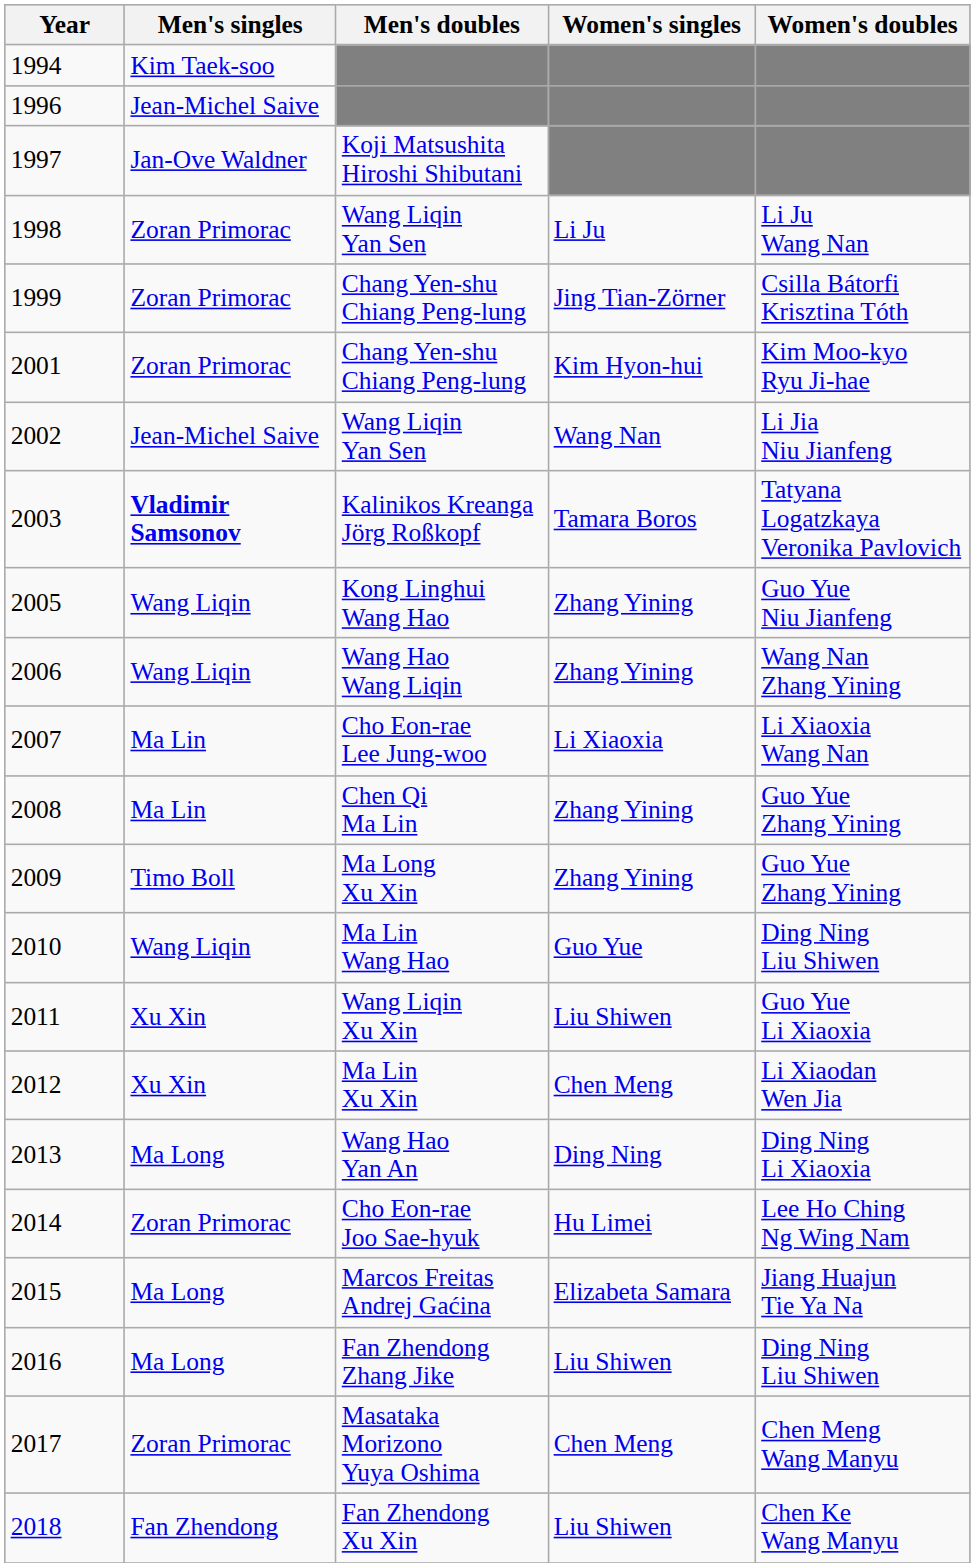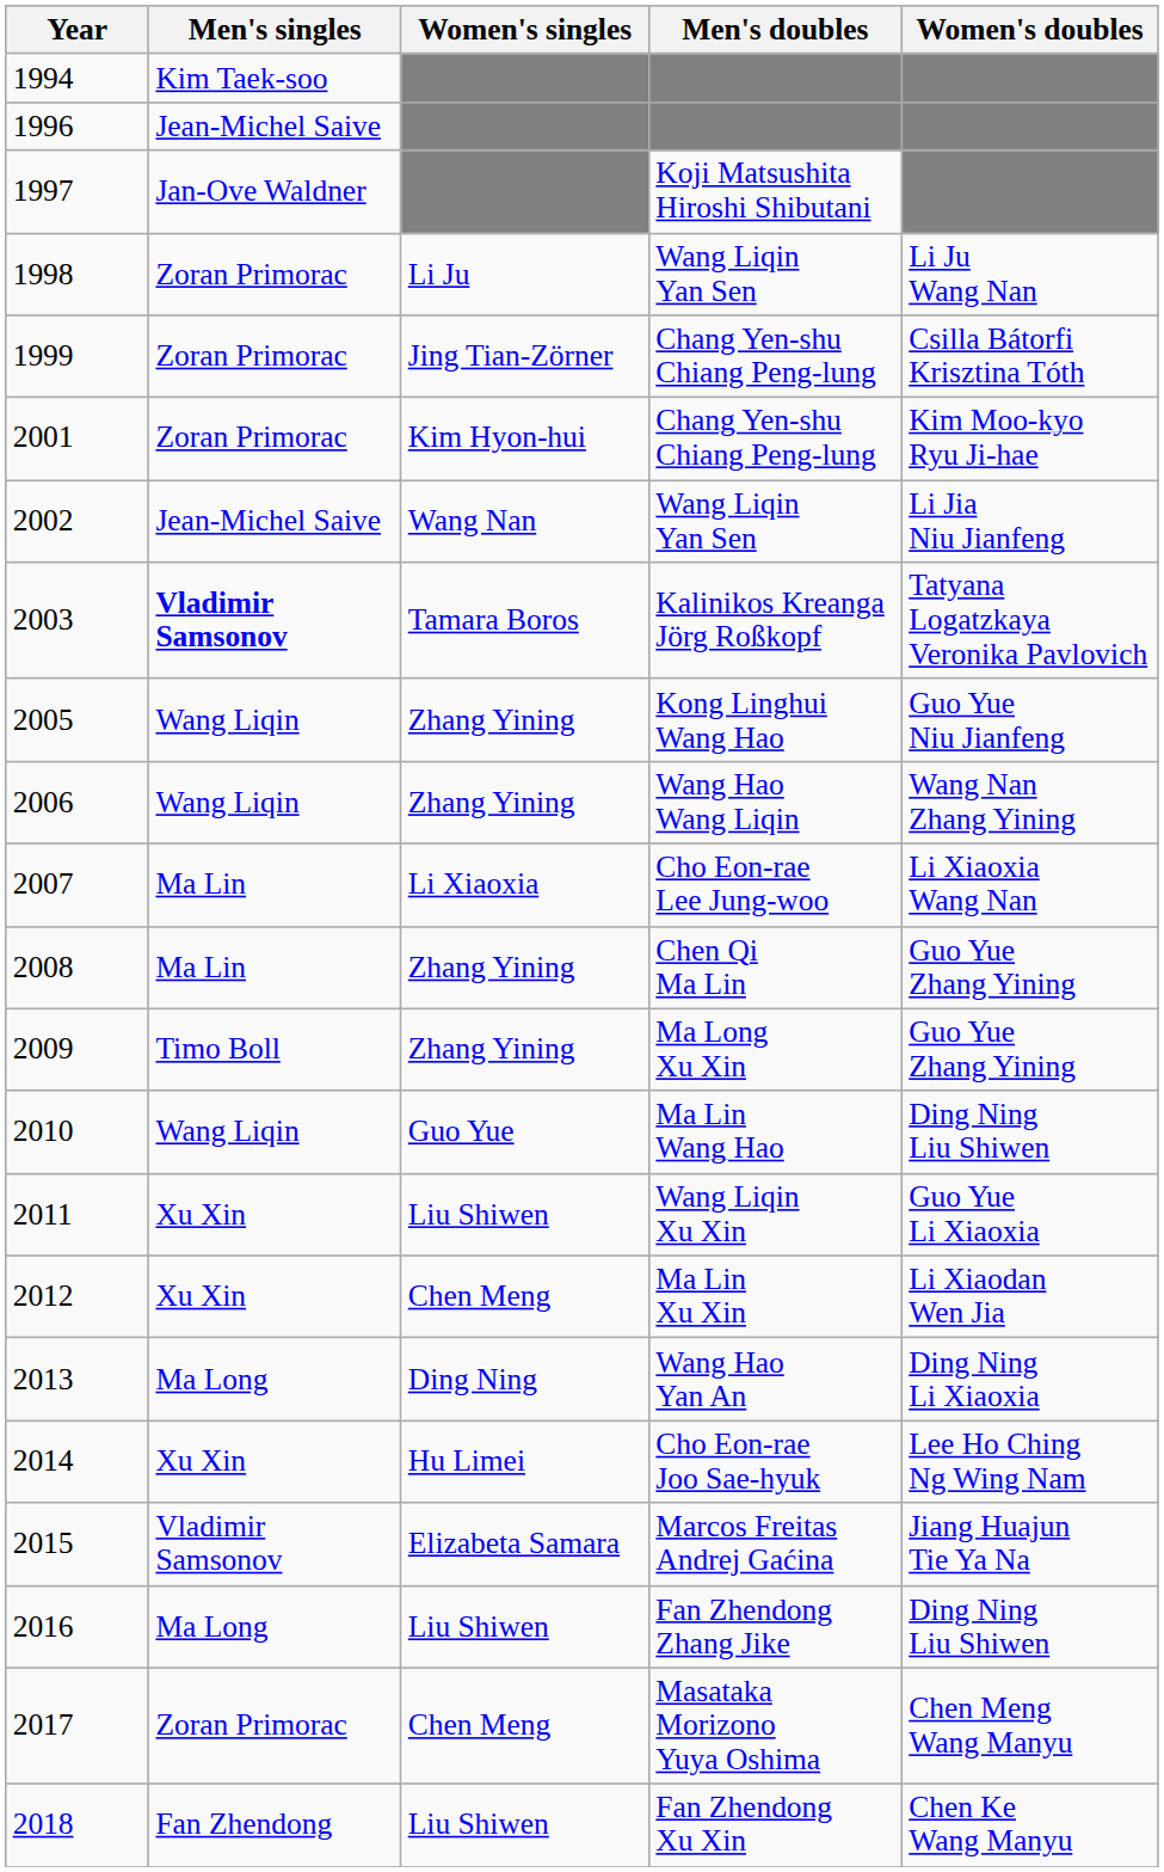columns swapped: Women's singles <-> Men's doubles
2014 | Men's singles: Zoran Primorac -> Xu Xin
2015 | Men's singles: Ma Long -> Vladimir Samsonov
